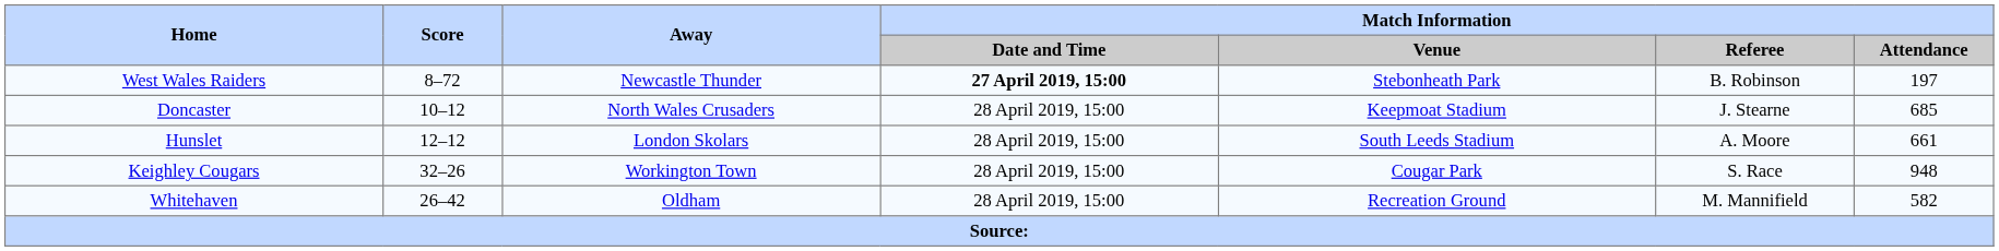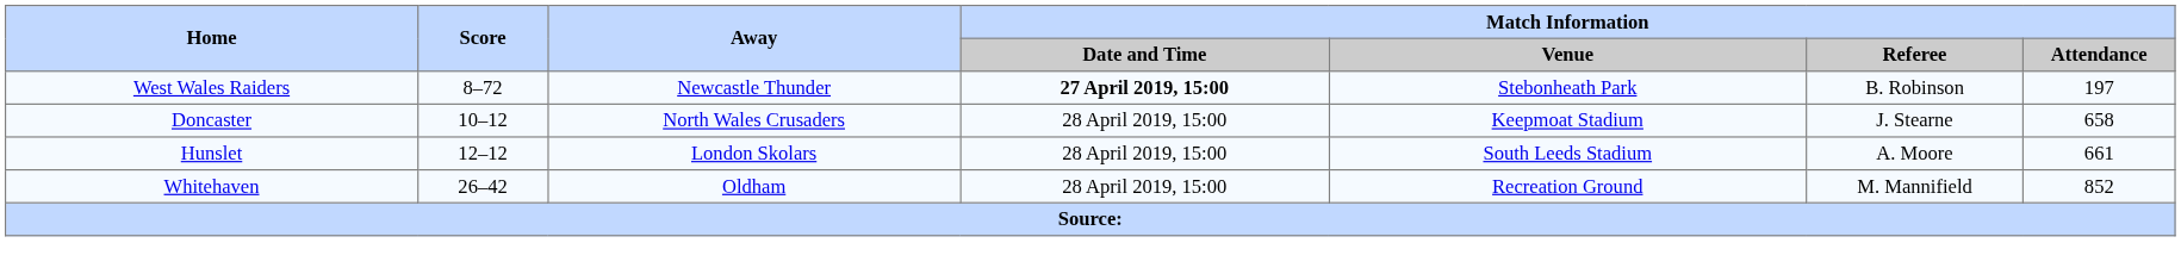Doncaster | Match Information / Attendance: 685 -> 658
- row: Keighley Cougars | 32–26 | Workington Town | 28 April 2019, 15:00 | Cougar Park | S. Race | 948
Whitehaven | Match Information / Attendance: 582 -> 852
